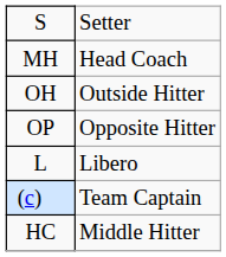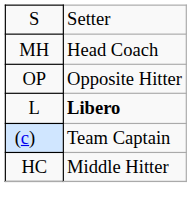- row: OH | Outside Hitter
L | column 2: normal -> bold
